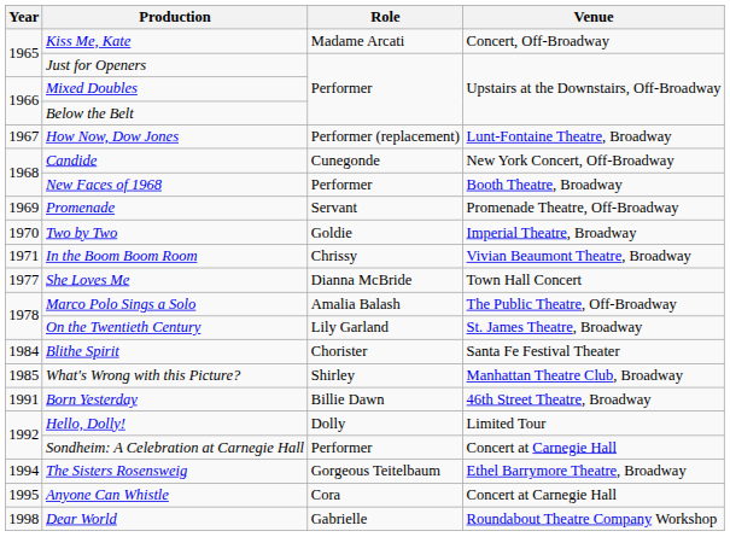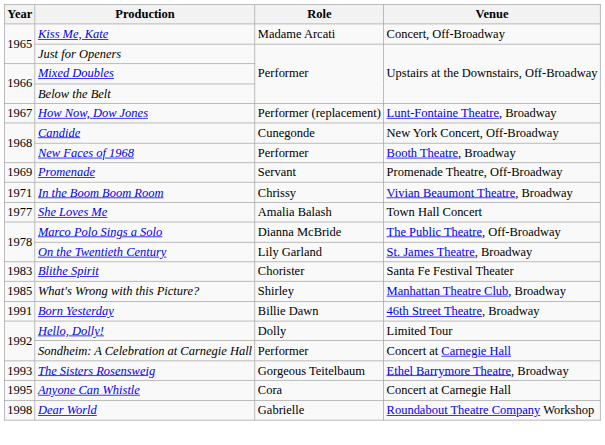- row: 1970 | Two by Two | Goldie | Imperial Theatre, Broadway
She Loves Me | Role: Dianna McBride -> Amalia Balash
Marco Polo Sings a Solo | Role: Amalia Balash -> Dianna McBride
Blithe Spirit | Year: 1984 -> 1983
The Sisters Rosensweig | Year: 1994 -> 1993
